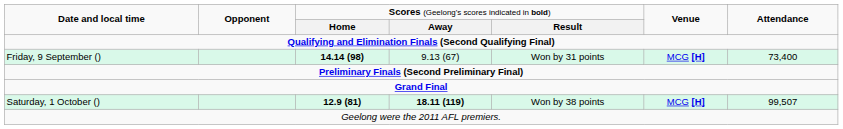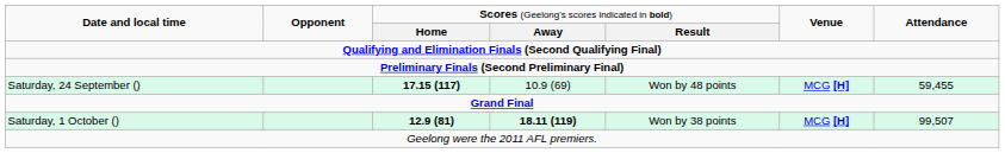- row: Friday, 9 September () | 14.14 (98) | 9.13 (67) | Won by 31 points | MCG [H] | 73,400
+ row: Saturday, 24 September () | 17.15 (117) | 10.9 (69) | Won by 48 points | MCG [H] | 59,455
